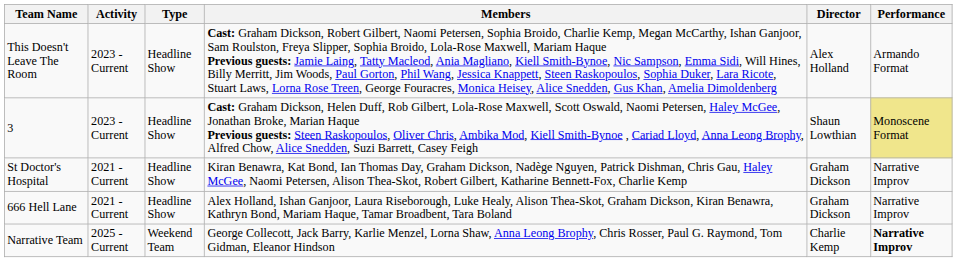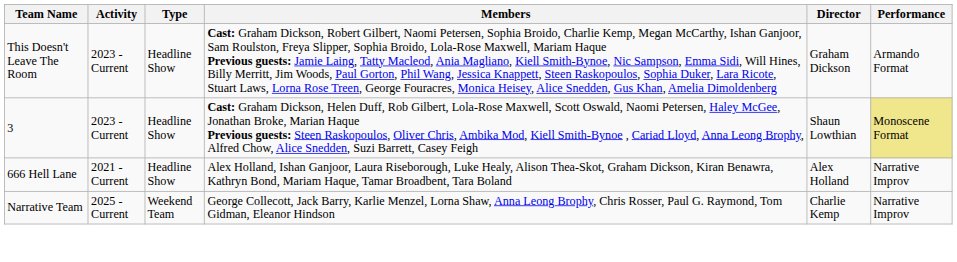This Doesn't Leave The Room | Director: Alex Holland -> Graham Dickson
- row: St Doctor's Hospital | 2021 - Current | Headline Show | Kiran Benawra, Kat Bond, Ian Thomas Day, Graham Dickson, Nadège Nguyen, Patrick Dishman, Chris Gau, Haley McGee, Naomi Petersen, Alison Thea-Skot, Robert Gilbert, Katharine Bennett-Fox, Charlie Kemp | Graham Dickson | Narrative Improv
666 Hell Lane | Director: Graham Dickson -> Alex Holland
Narrative Team | Performance: bold -> normal
